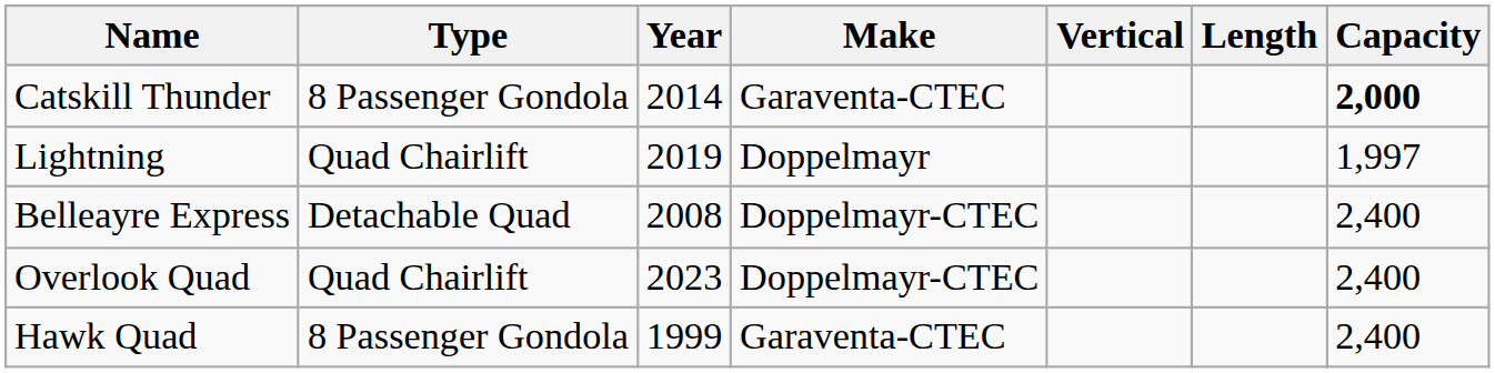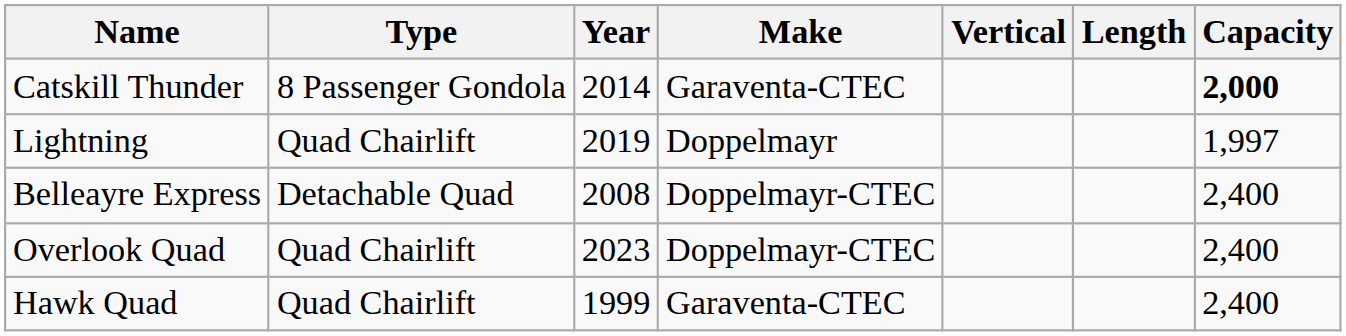Hawk Quad | Type: 8 Passenger Gondola -> Quad Chairlift
